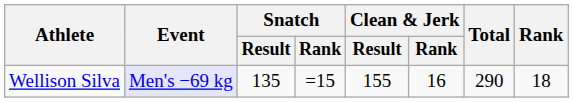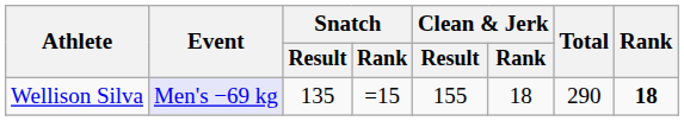Wellison Silva | Clean & Jerk / Rank: 16 -> 18
Wellison Silva | Rank: normal -> bold
